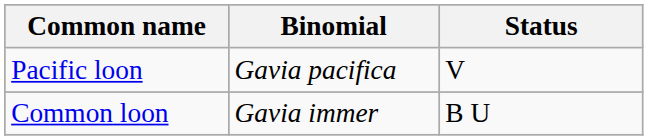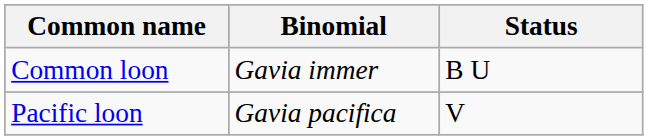rows swapped: Pacific loon <-> Common loon
